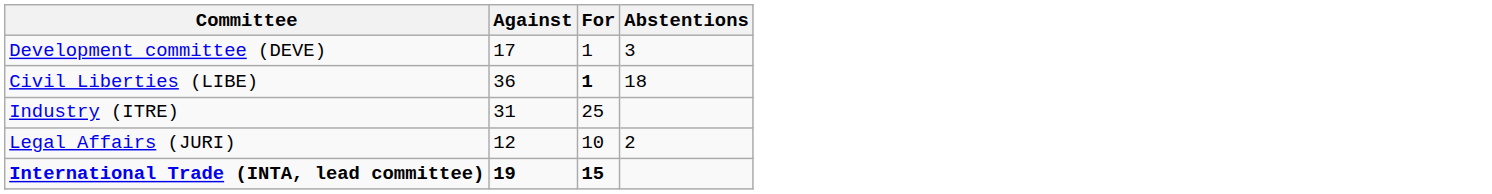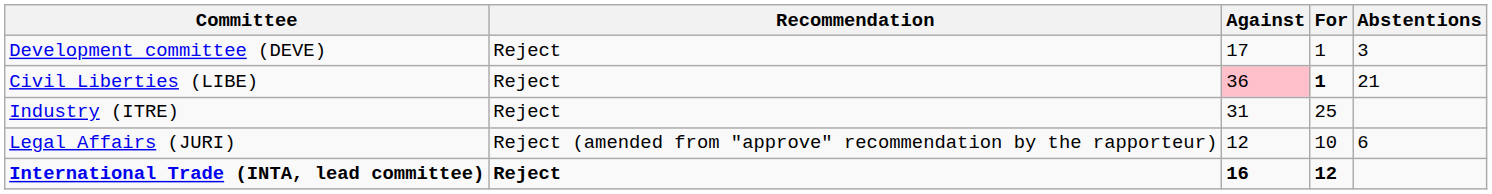+ column: Recommendation | Reject | Reject | Reject | Reject (amended from "approve" recommendation by the rapporteur) | Reject
Civil Liberties (LIBE) | Against: no background -> pink background
Civil Liberties (LIBE) | Abstentions: 18 -> 21
Legal Affairs (JURI) | Abstentions: 2 -> 6
International Trade (INTA, lead committee) | Against: 19 -> 16
International Trade (INTA, lead committee) | For: 15 -> 12
